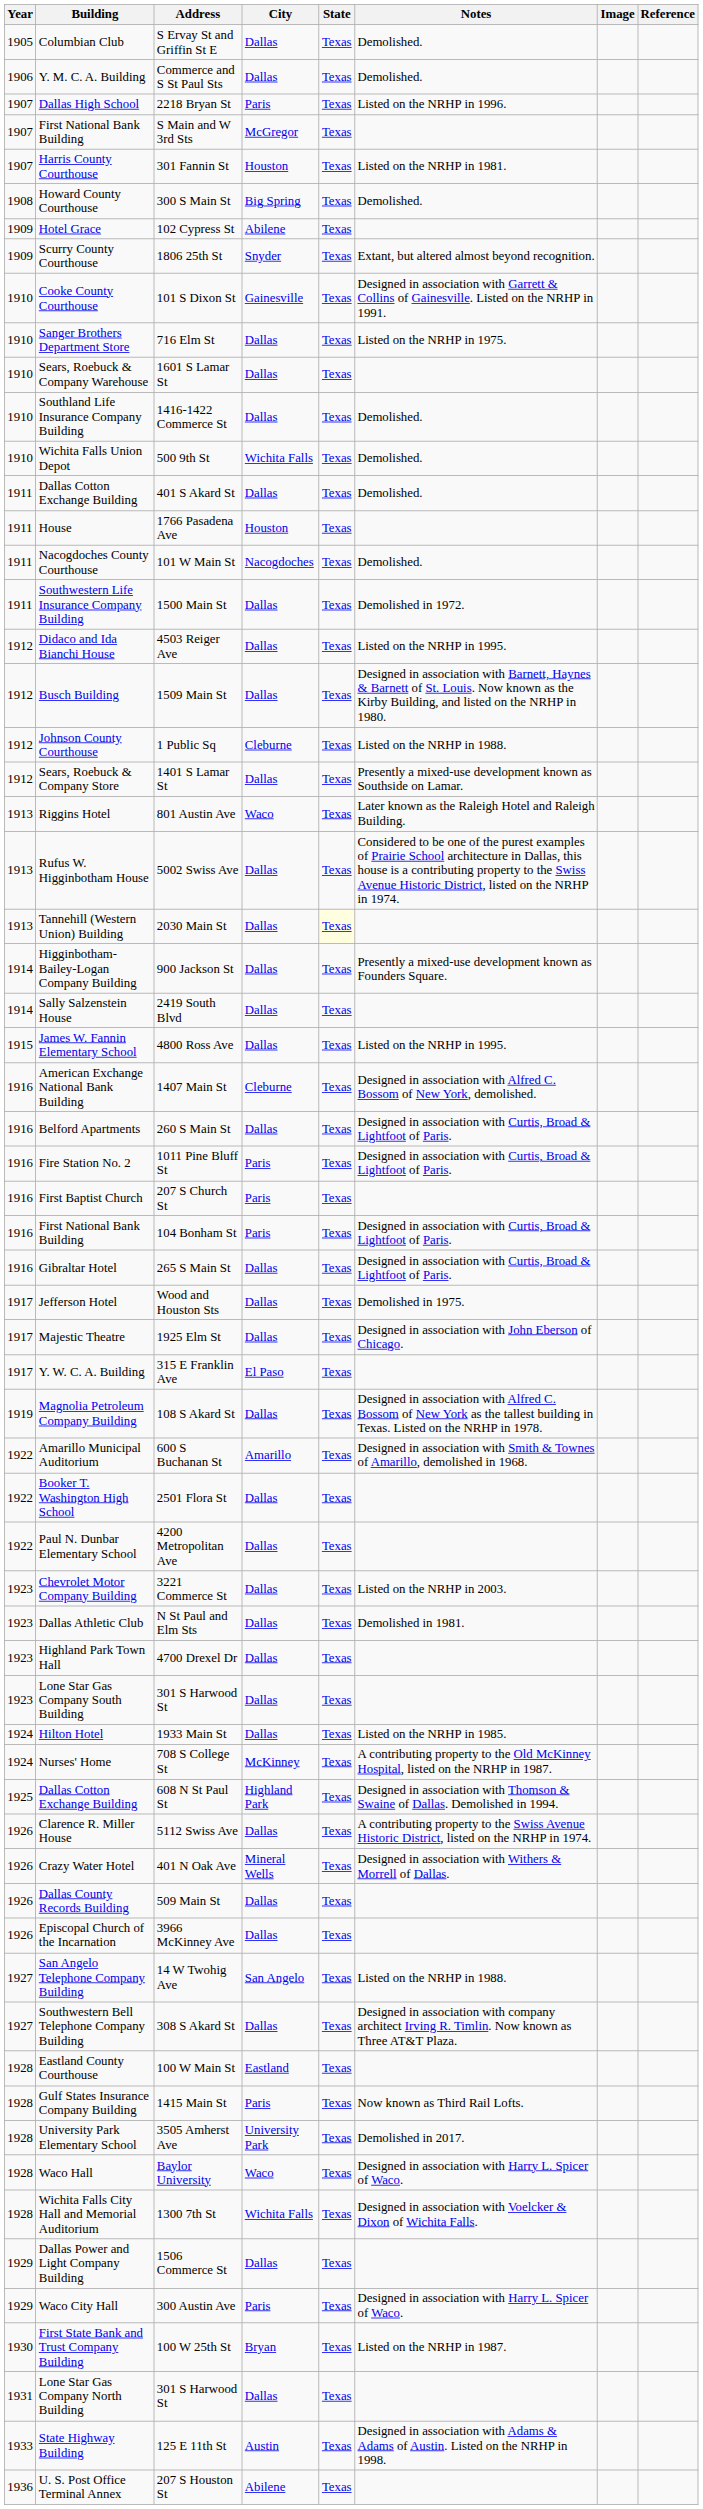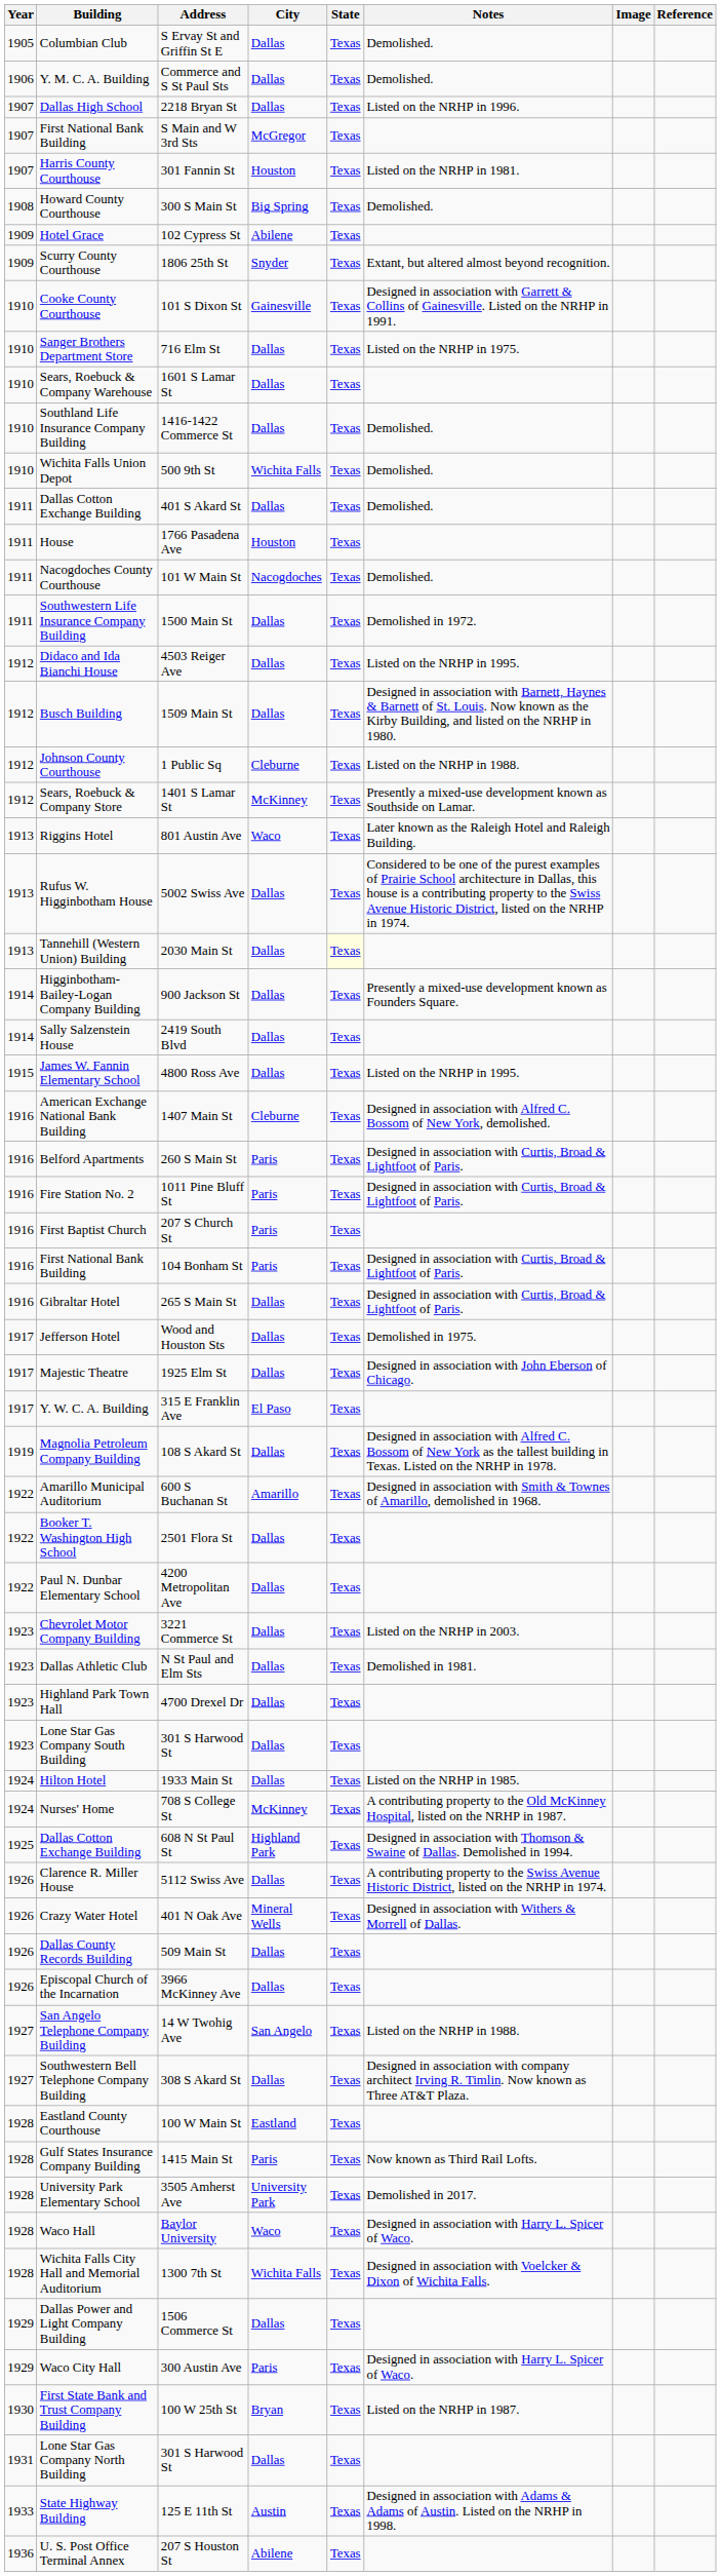2218 Bryan St | City: Paris -> Dallas
1401 S Lamar St | City: Dallas -> McKinney
260 S Main St | City: Dallas -> Paris
